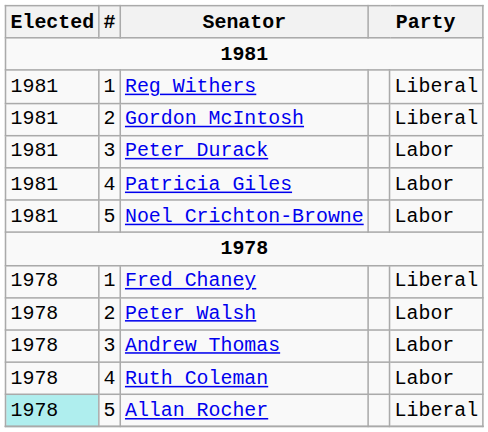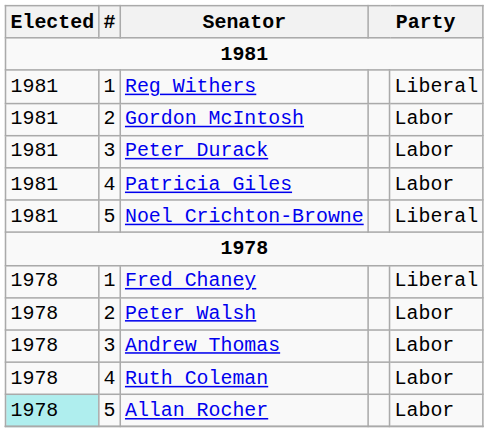Gordon McIntosh | column 5: Liberal -> Labor
Noel Crichton-Browne | column 5: Labor -> Liberal
Allan Rocher | column 5: Liberal -> Labor
